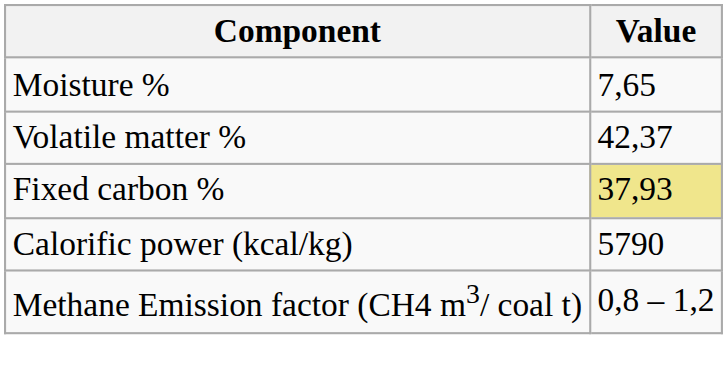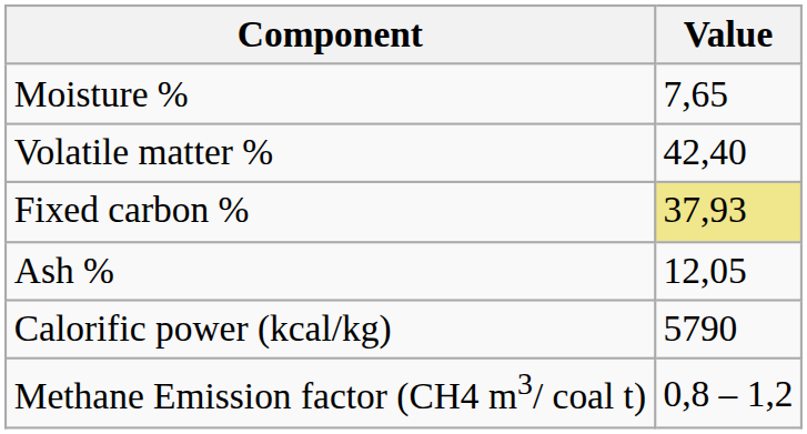Volatile matter % | Value: 42,37 -> 42,40
+ row: Ash % | 12,05
